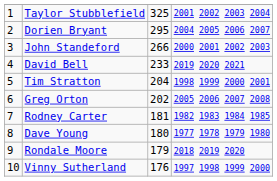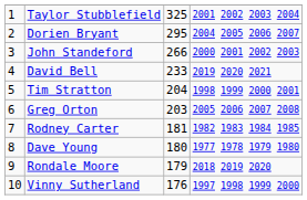Greg Orton | column 3: 202 -> 203
